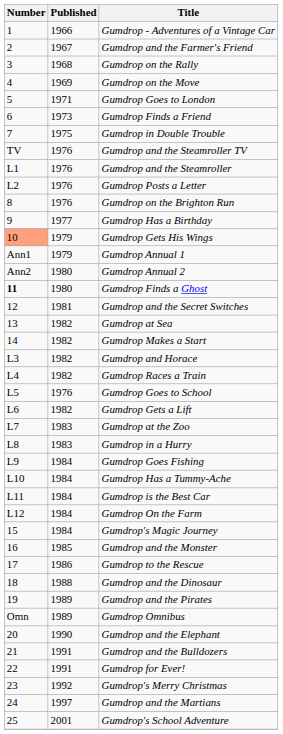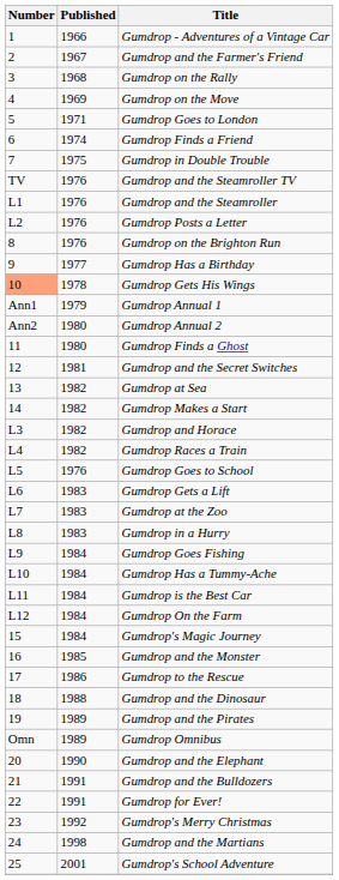Gumdrop Finds a Friend | Published: 1973 -> 1974
Gumdrop Gets His Wings | Published: 1979 -> 1978
Gumdrop Finds a Ghost | Number: bold -> normal
Gumdrop Gets a Lift | Published: 1982 -> 1983
Gumdrop and the Martians | Published: 1997 -> 1998
